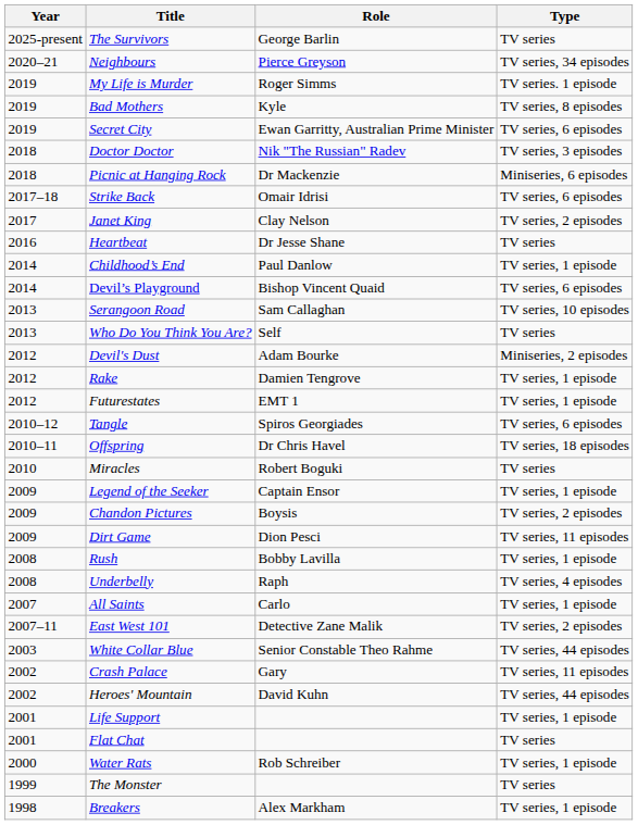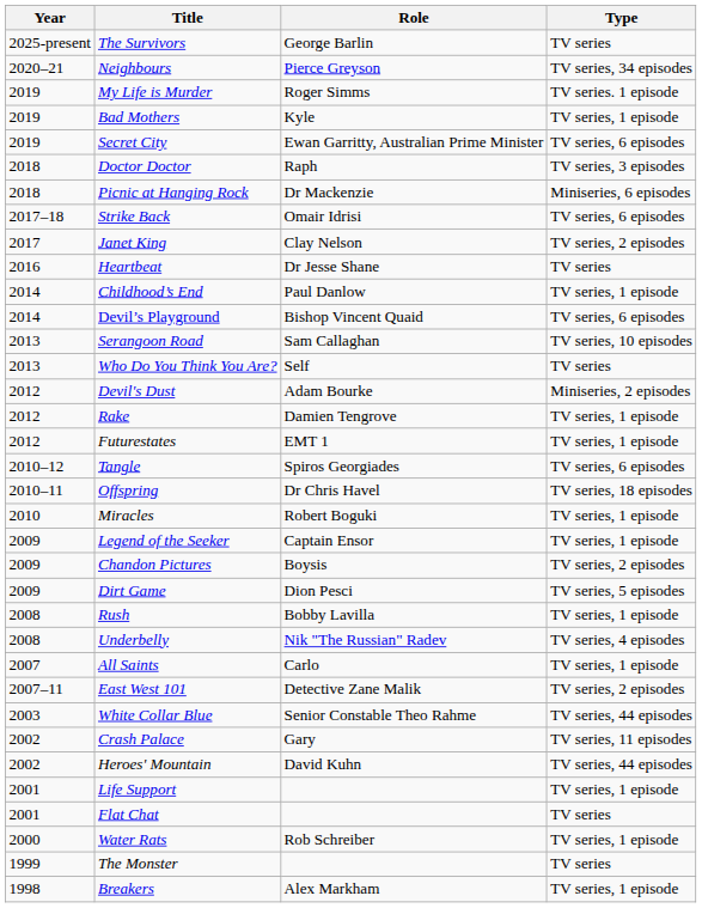Bad Mothers | Type: TV series, 8 episodes -> TV series, 1 episode
Doctor Doctor | Role: Nik "The Russian" Radev -> Raph
Miracles | Type: TV series -> TV series, 1 episode
Dirt Game | Type: TV series, 11 episodes -> TV series, 5 episodes
Underbelly | Role: Raph -> Nik "The Russian" Radev
